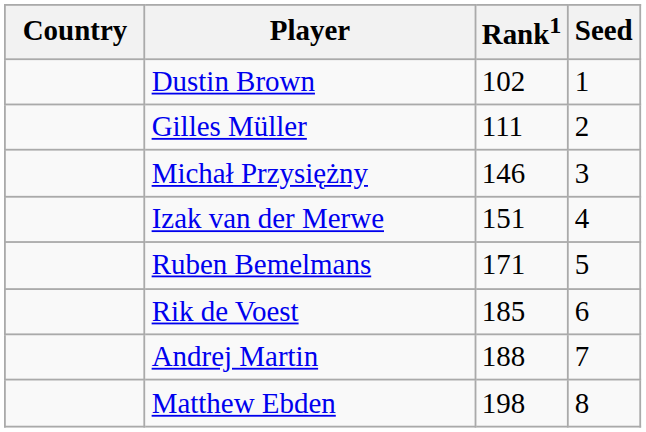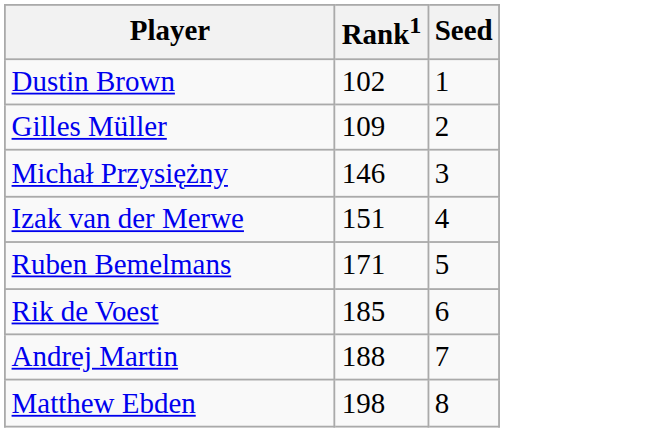- column: Country
Gilles Müller | Rank1: 111 -> 109
